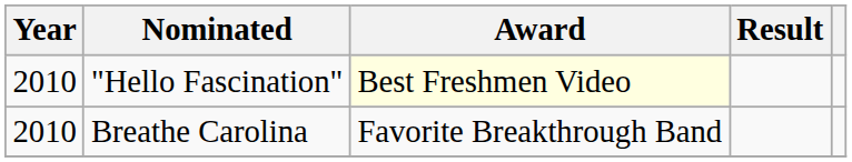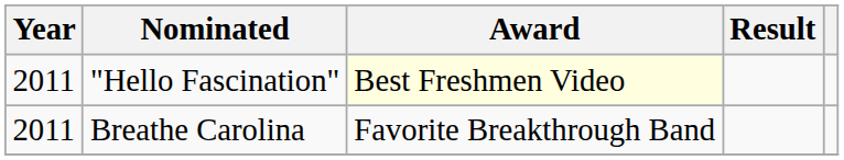"Hello Fascination" | Year: 2010 -> 2011
Breathe Carolina | Year: 2010 -> 2011
